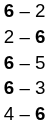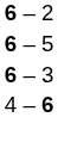- row: 2 – 6
